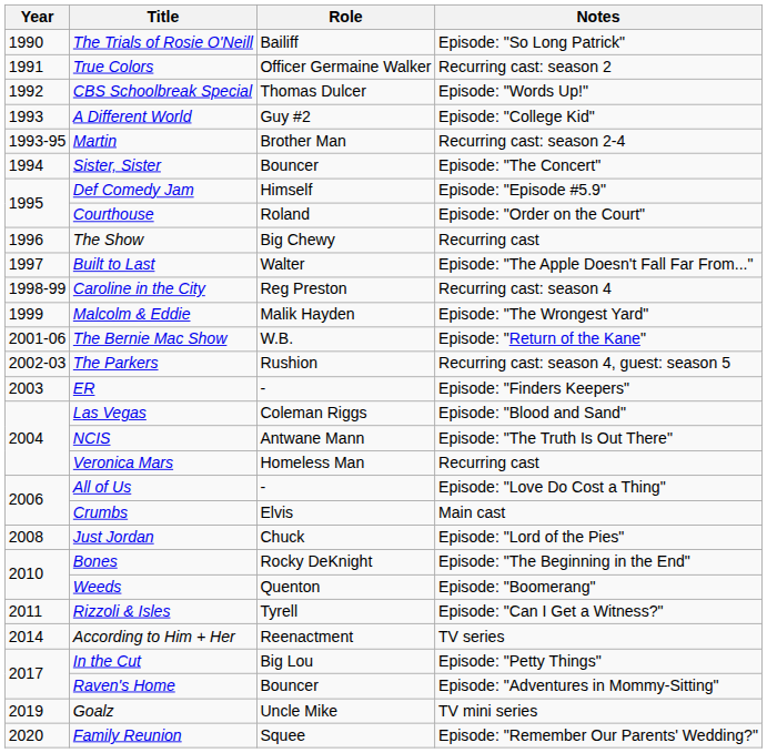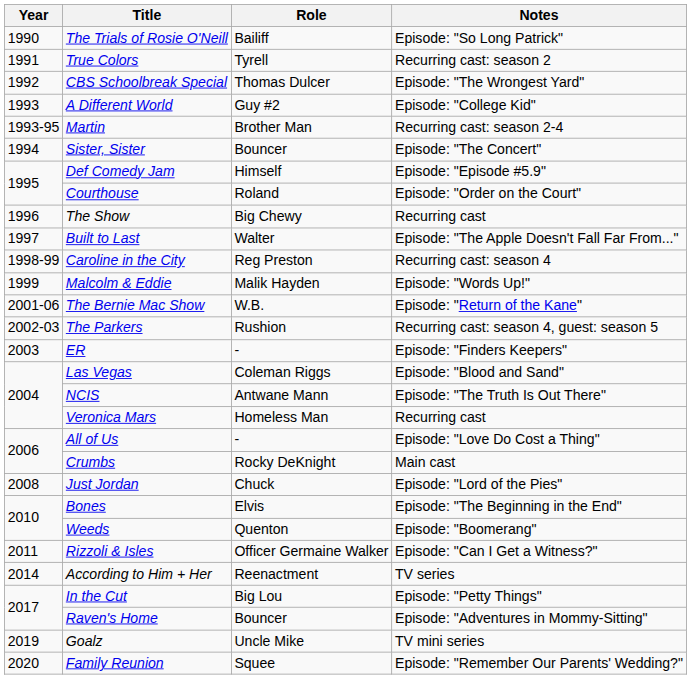True Colors | Role: Officer Germaine Walker -> Tyrell
CBS Schoolbreak Special | Notes: Episode: "Words Up!" -> Episode: "The Wrongest Yard"
Malcolm & Eddie | Notes: Episode: "The Wrongest Yard" -> Episode: "Words Up!"
Crumbs | Role: Elvis -> Rocky DeKnight
Bones | Role: Rocky DeKnight -> Elvis
Rizzoli & Isles | Role: Tyrell -> Officer Germaine Walker
